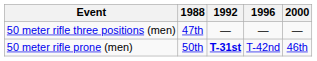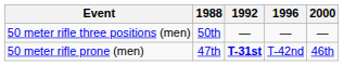50 meter rifle three positions (men) | 1988: 47th -> 50th
50 meter rifle prone (men) | 1988: 50th -> 47th
